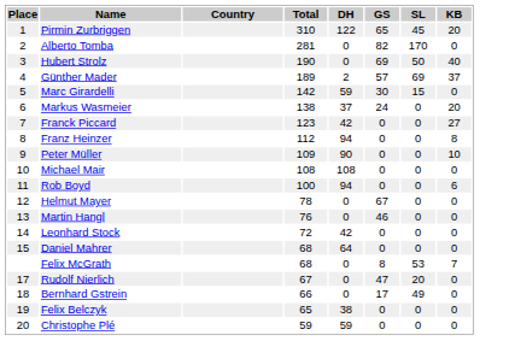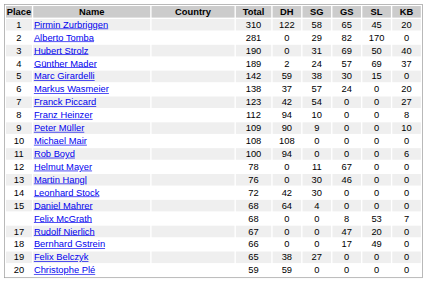+ column: SG | 58 | 29 | 31 | 24 | 38 | 57 | 54 | 10 | 9 | 0 | 0 | 11 | 30 | 30 | 4 | 0 | 0 | 0 | 27 | 0
